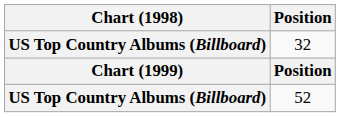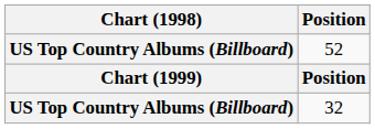rows swapped: 32 <-> 52
